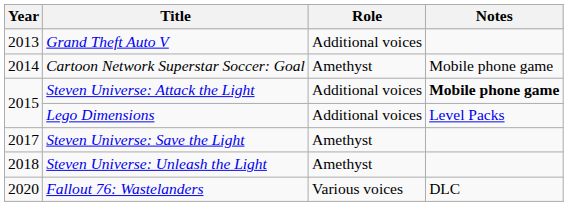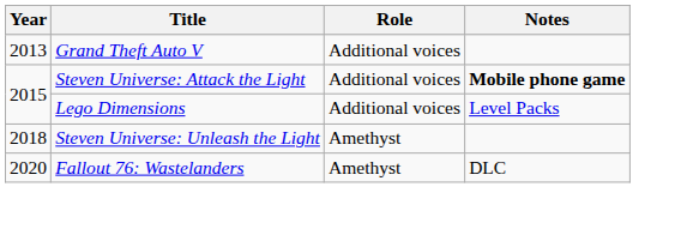- row: 2014 | Cartoon Network Superstar Soccer: Goal | Amethyst | Mobile phone game
- row: 2017 | Steven Universe: Save the Light | Amethyst
Fallout 76: Wastelanders | Role: Various voices -> Amethyst
